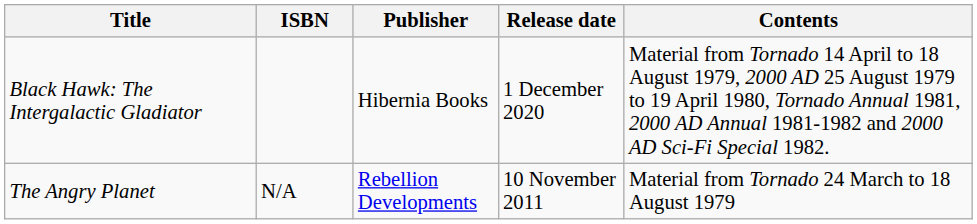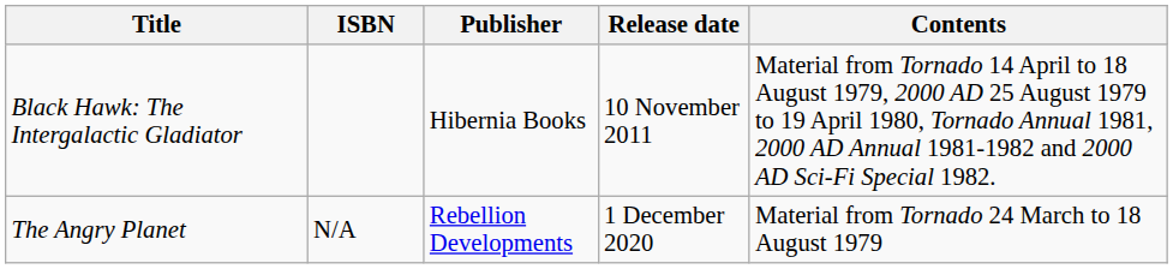Black Hawk: The Intergalactic Gladiator | Release date: 1 December 2020 -> 10 November 2011
The Angry Planet | Release date: 10 November 2011 -> 1 December 2020
